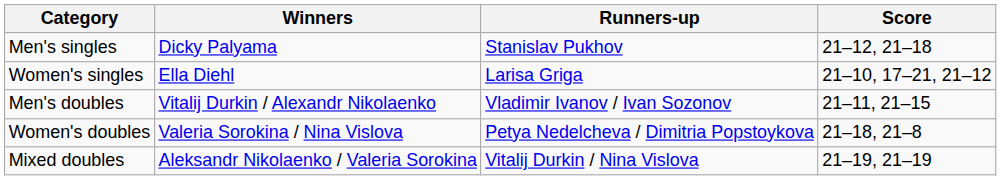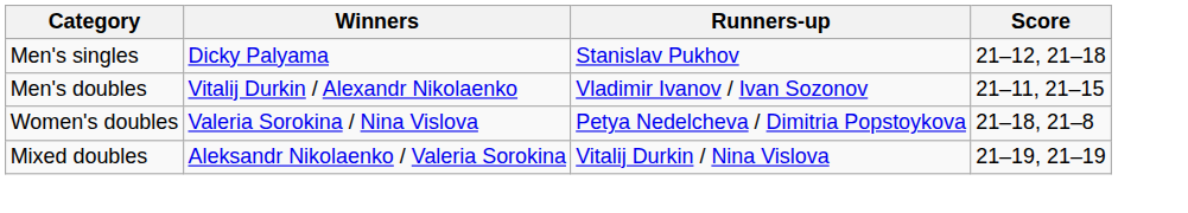- row: Women's singles | Ella Diehl | Larisa Griga | 21–10, 17–21, 21–12
